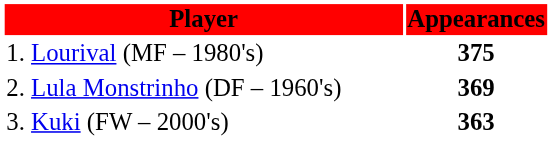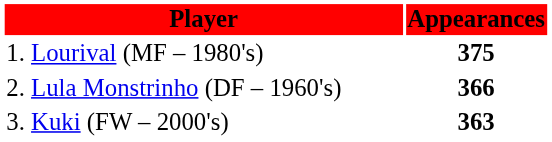2. Lula Monstrinho (DF – 1960's) | Appearances: 369 -> 366
